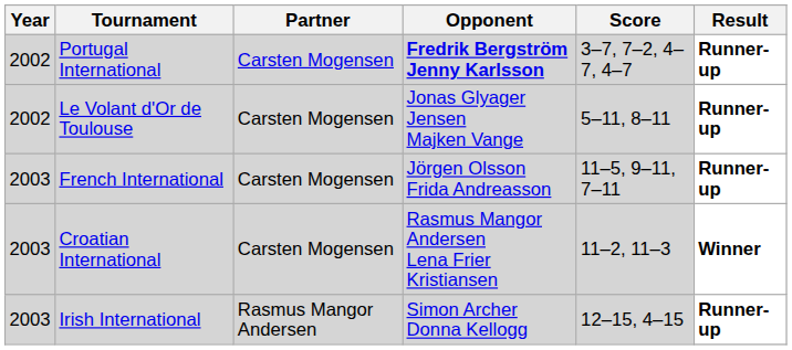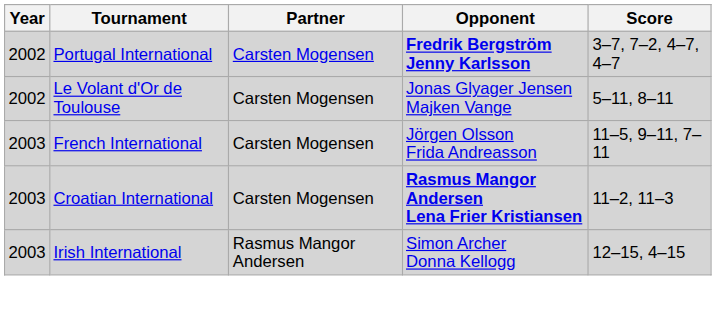- column: Result | Runner-up | Runner-up | Runner-up | Winner | Runner-up
Croatian International | Opponent: normal -> bold
